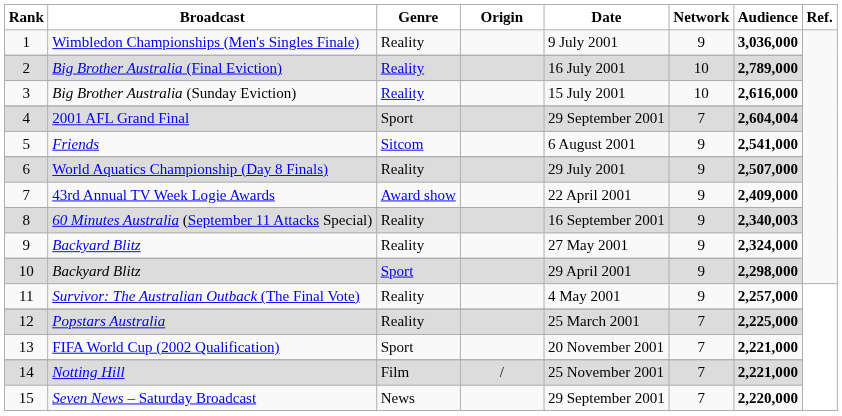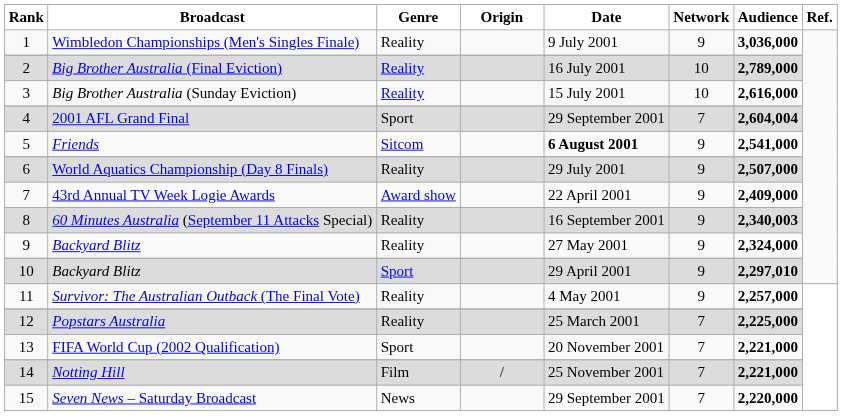Friends | Date: normal -> bold
10 / Backyard Blitz | Audience: 2,298,000 -> 2,297,010
